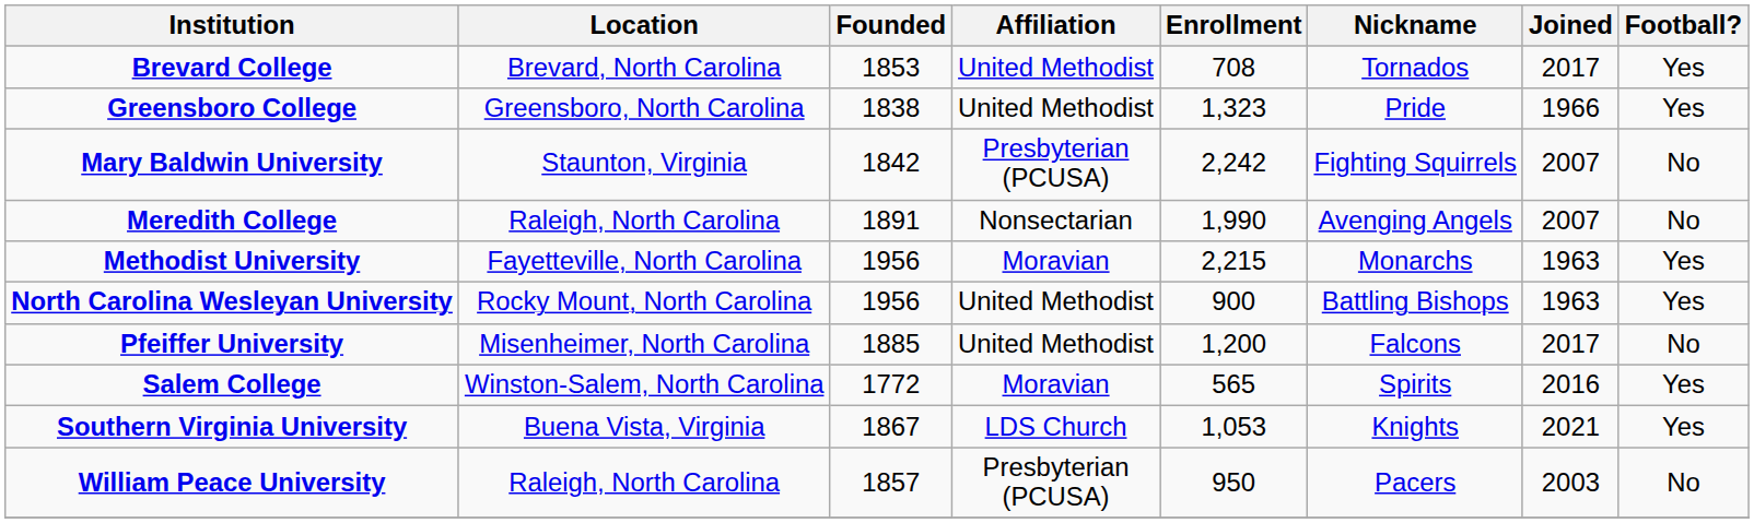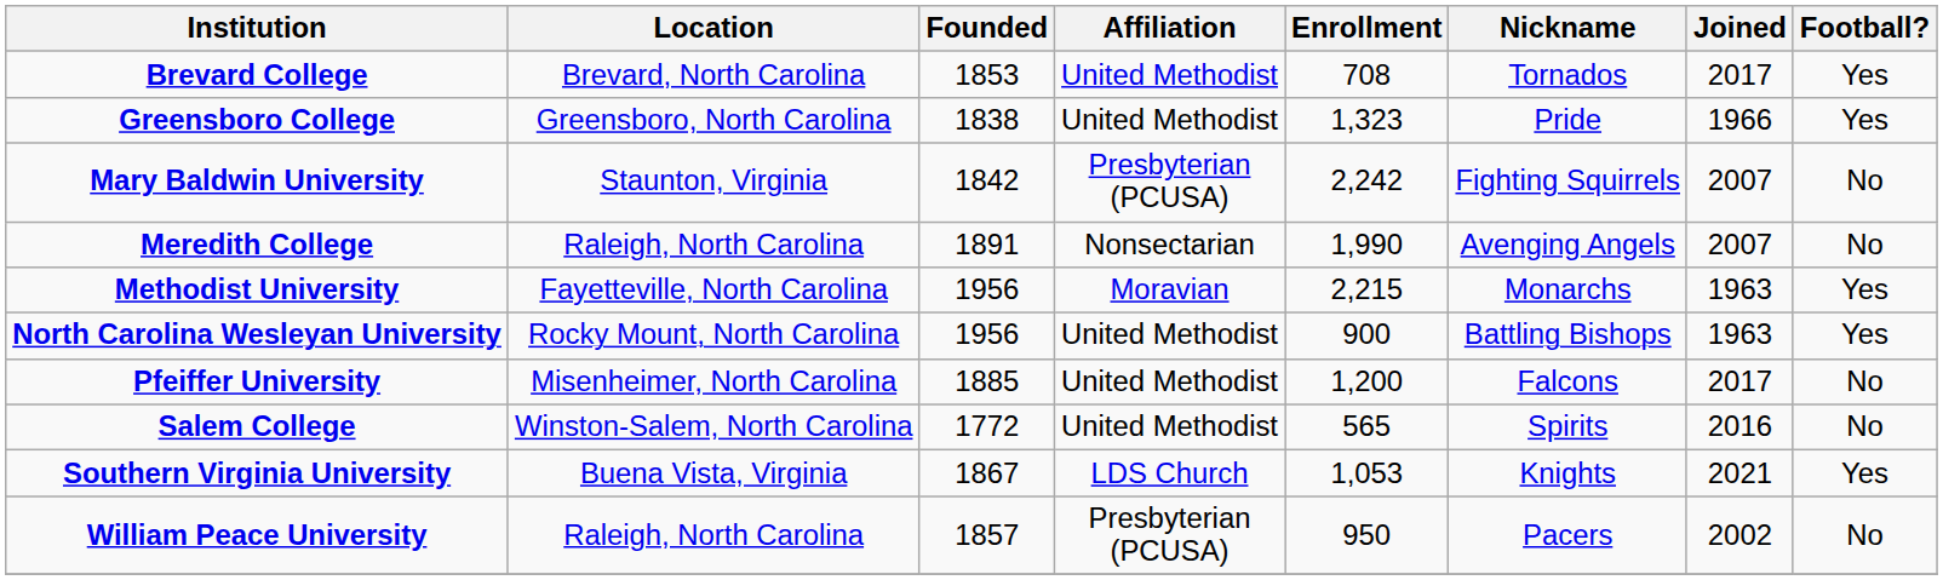Salem College | Affiliation: Moravian -> United Methodist
Salem College | Football?: Yes -> No
William Peace University | Joined: 2003 -> 2002
